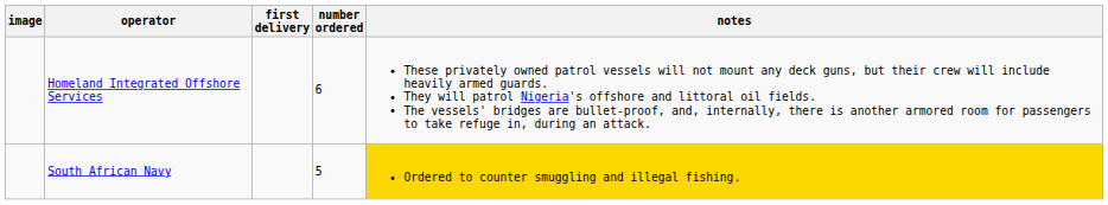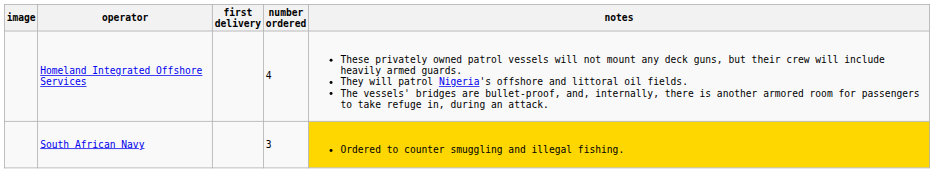Homeland Integrated Offshore Services | number ordered: 6 -> 4
South African Navy | number ordered: 5 -> 3
